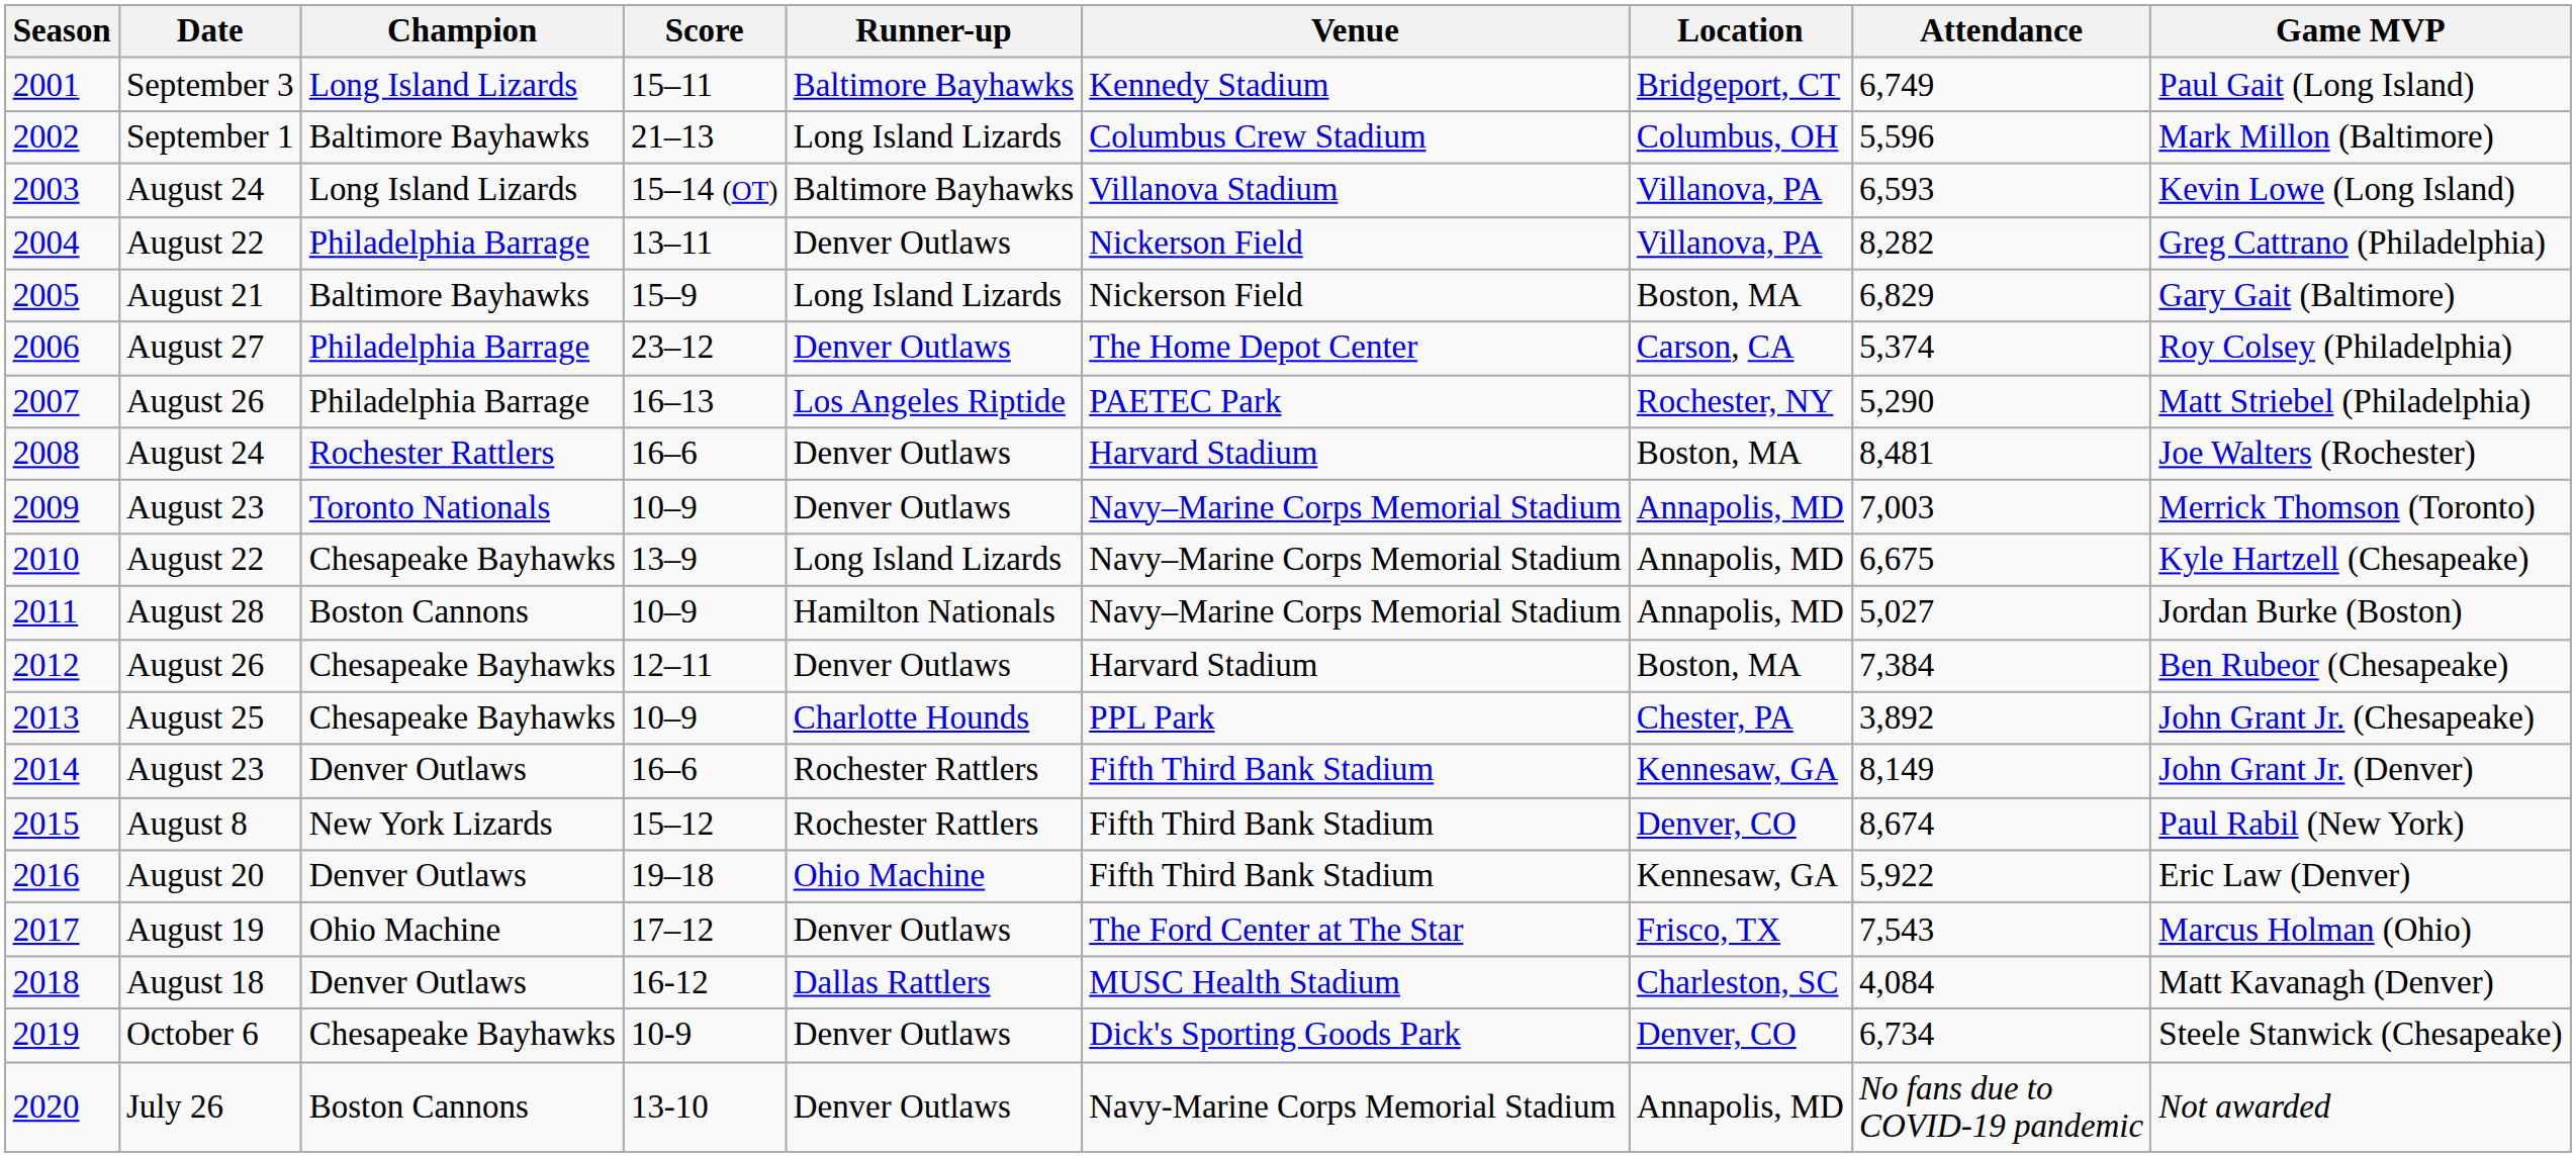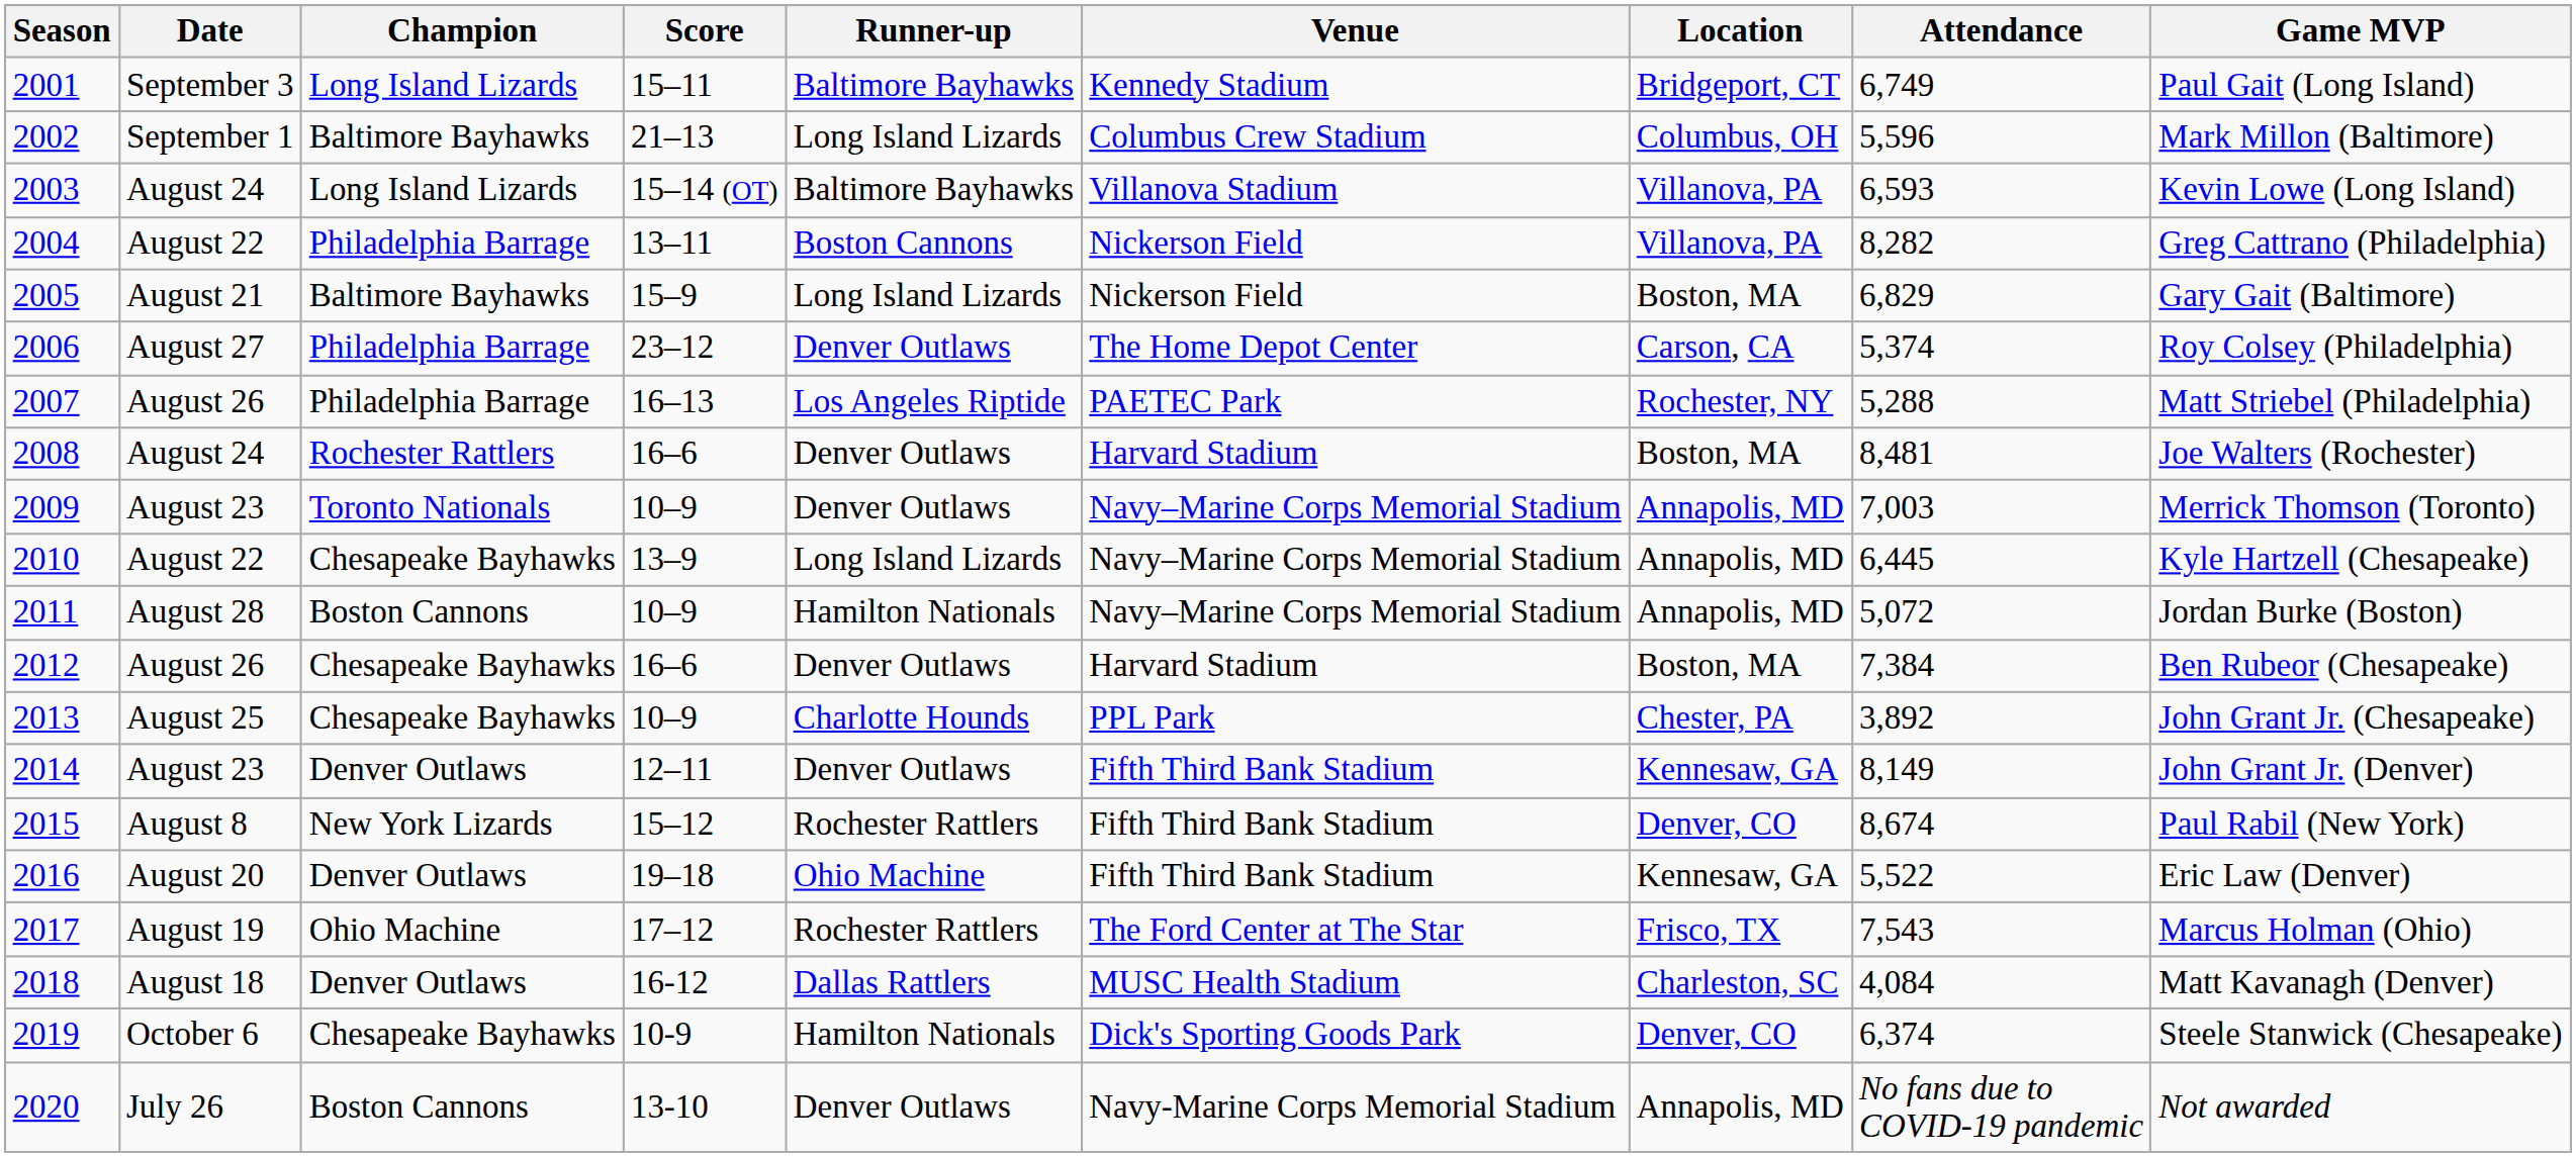2004 | Runner-up: Denver Outlaws -> Boston Cannons
2007 | Attendance: 5,290 -> 5,288
2010 | Attendance: 6,675 -> 6,445
2011 | Attendance: 5,027 -> 5,072
2012 | Score: 12–11 -> 16–6
2014 | Score: 16–6 -> 12–11
2014 | Runner-up: Rochester Rattlers -> Denver Outlaws
2016 | Attendance: 5,922 -> 5,522
2017 | Runner-up: Denver Outlaws -> Rochester Rattlers
2019 | Runner-up: Denver Outlaws -> Hamilton Nationals
2019 | Attendance: 6,734 -> 6,374
